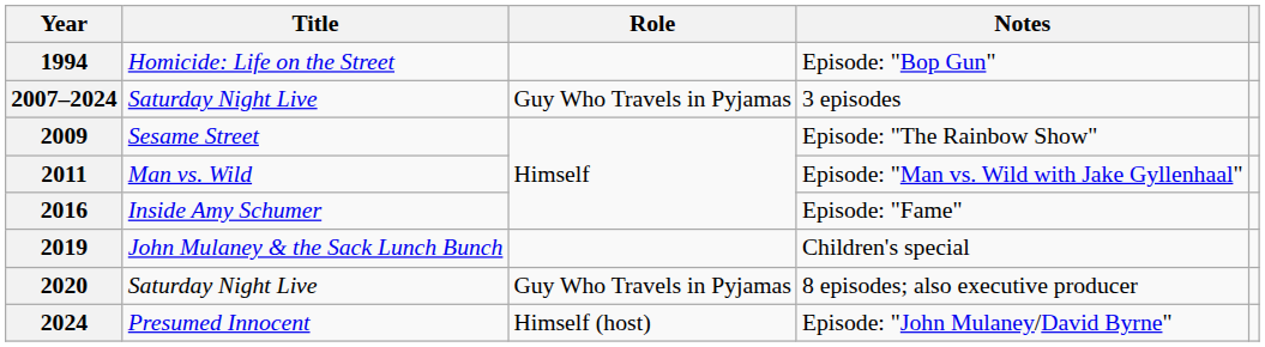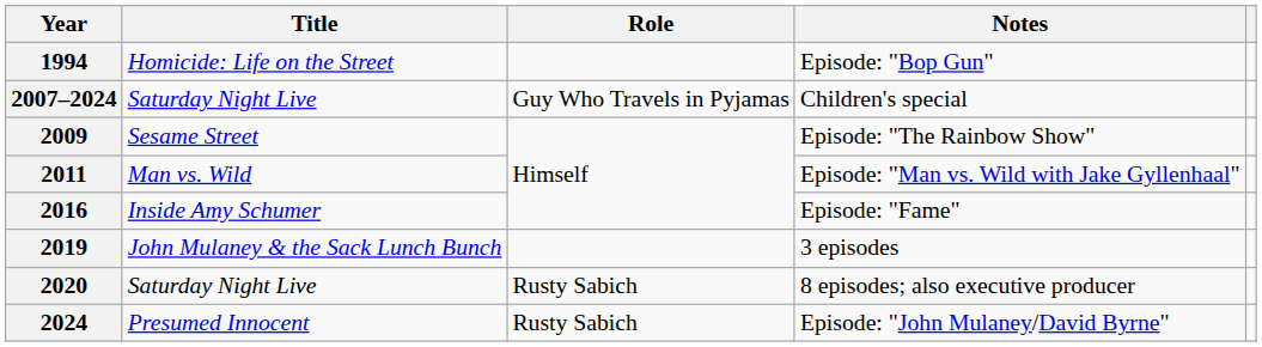2007–2024 | Notes: 3 episodes -> Children's special
2019 | Notes: Children's special -> 3 episodes
2020 | Role: Guy Who Travels in Pyjamas -> Rusty Sabich
2024 | Role: Himself (host) -> Rusty Sabich
